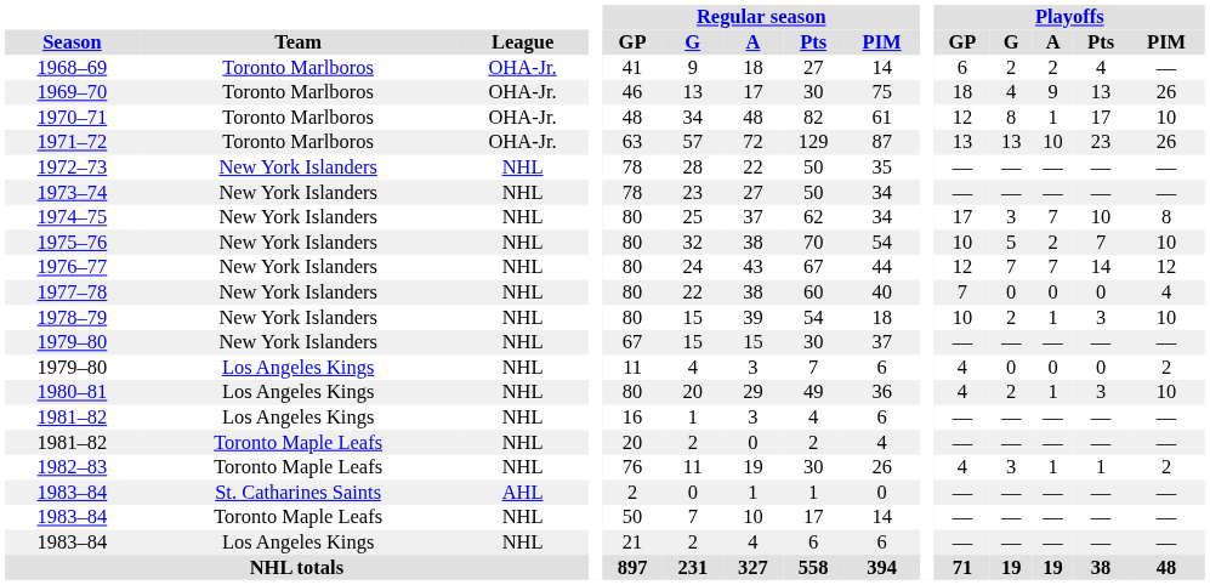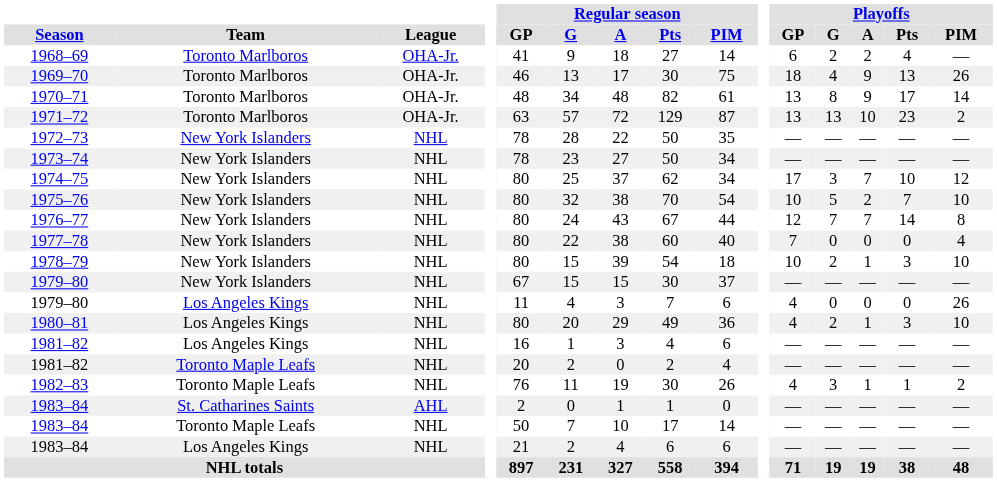1970–71 | Playoffs / GP: 12 -> 13
1970–71 | Playoffs / A: 1 -> 9
1970–71 | Playoffs / PIM: 10 -> 14
1971–72 | Playoffs / PIM: 26 -> 2
1974–75 | Playoffs / PIM: 8 -> 12
1976–77 | Playoffs / PIM: 12 -> 8
1979–80 / Los Angeles Kings | Playoffs / PIM: 2 -> 26
